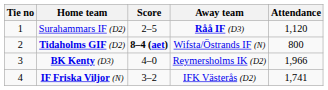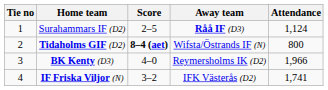Surahammars IF (D2) | Attendance: 1,120 -> 1,124
